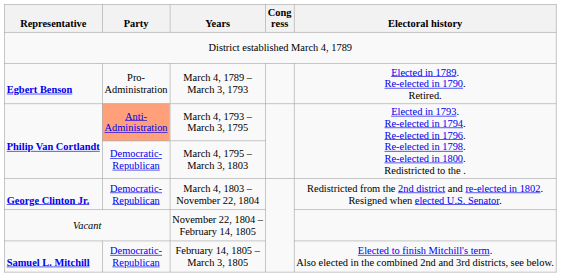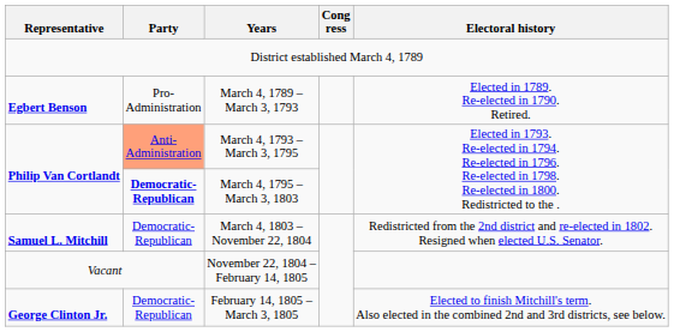March 4, 1795 – March 3, 1803 | Party: normal -> bold
March 4, 1803 – November 22, 1804 | Representative: George Clinton Jr. -> Samuel L. Mitchill
February 14, 1805 – March 3, 1805 | Representative: Samuel L. Mitchill -> George Clinton Jr.
